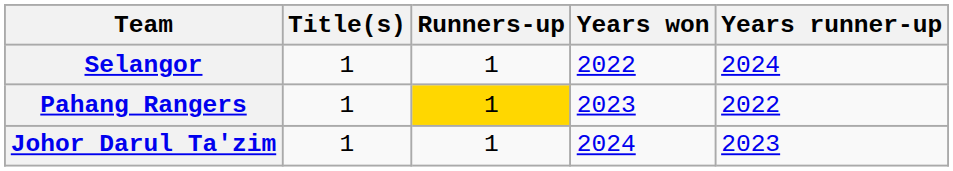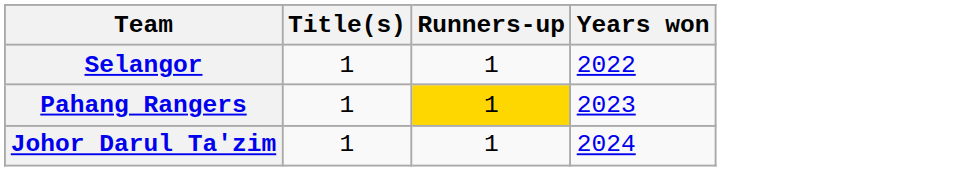- column: Years runner-up | 2024 | 2022 | 2023
